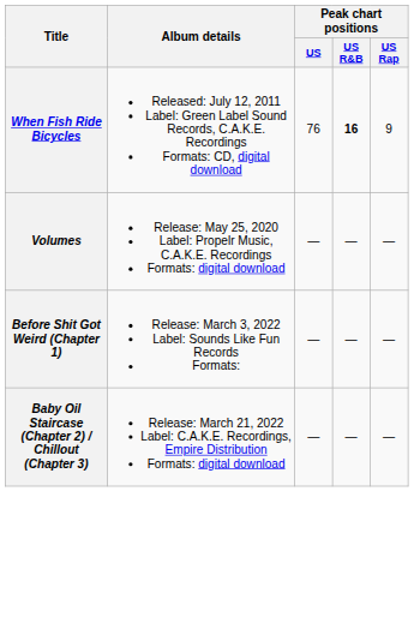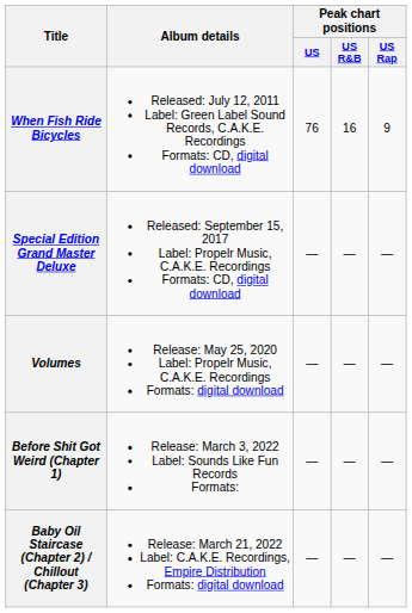When Fish Ride Bicycles | Peak chart positions / US R&B: bold -> normal
+ row: Special Edition Grand Master Deluxe | Released: September 15, 2017 Label: Propelr Music, C.A.K.E. Recordings Formats: CD, digital download | — | — | —
